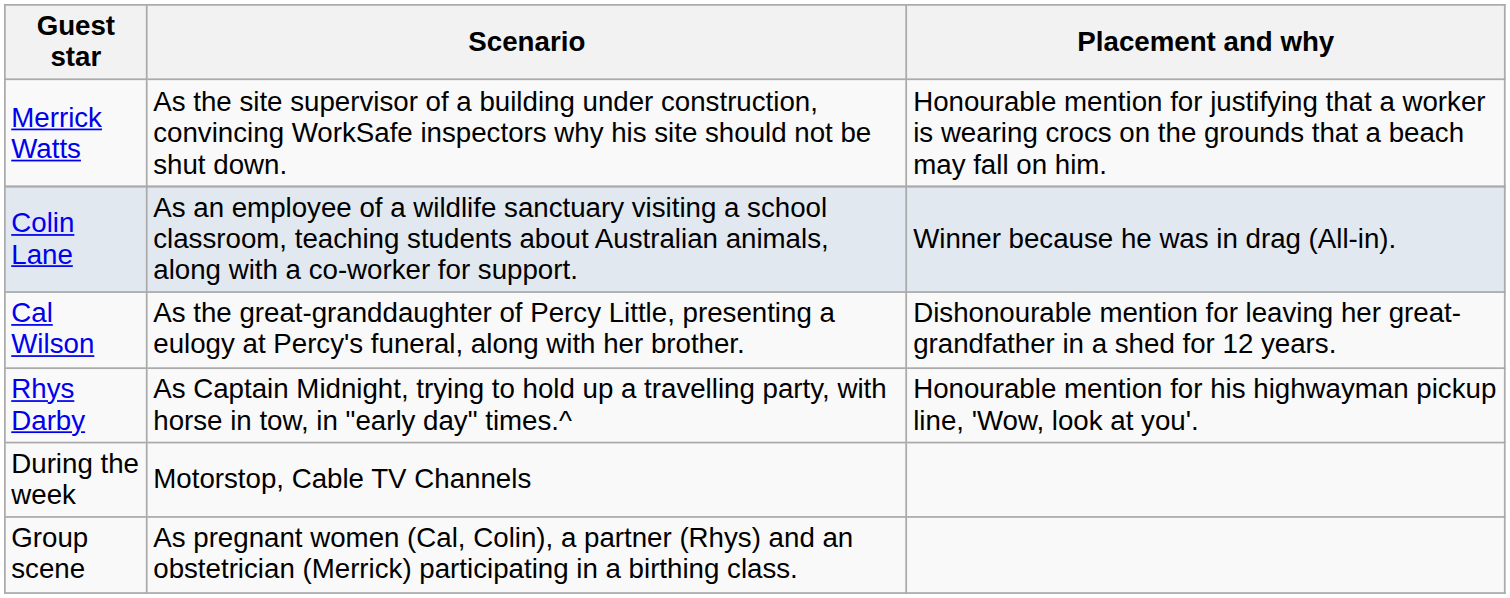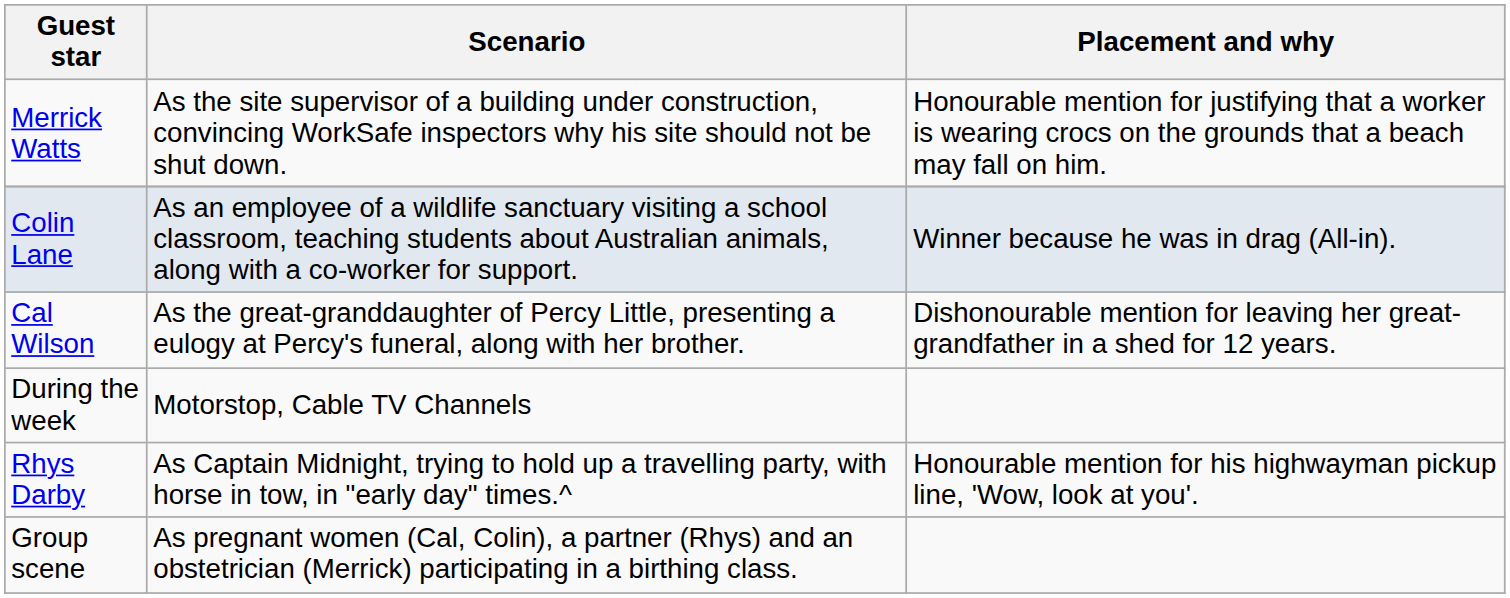rows swapped: Rhys Darby <-> During the week
